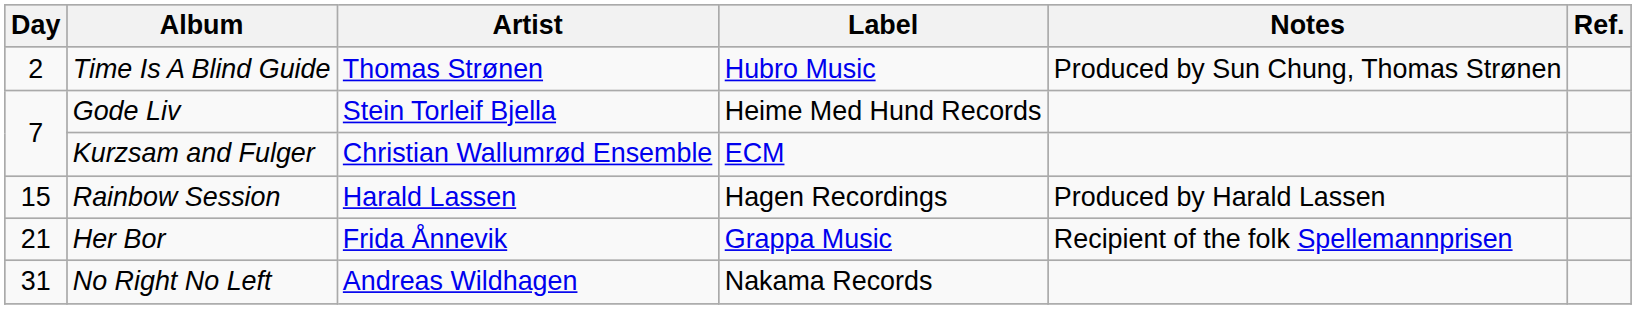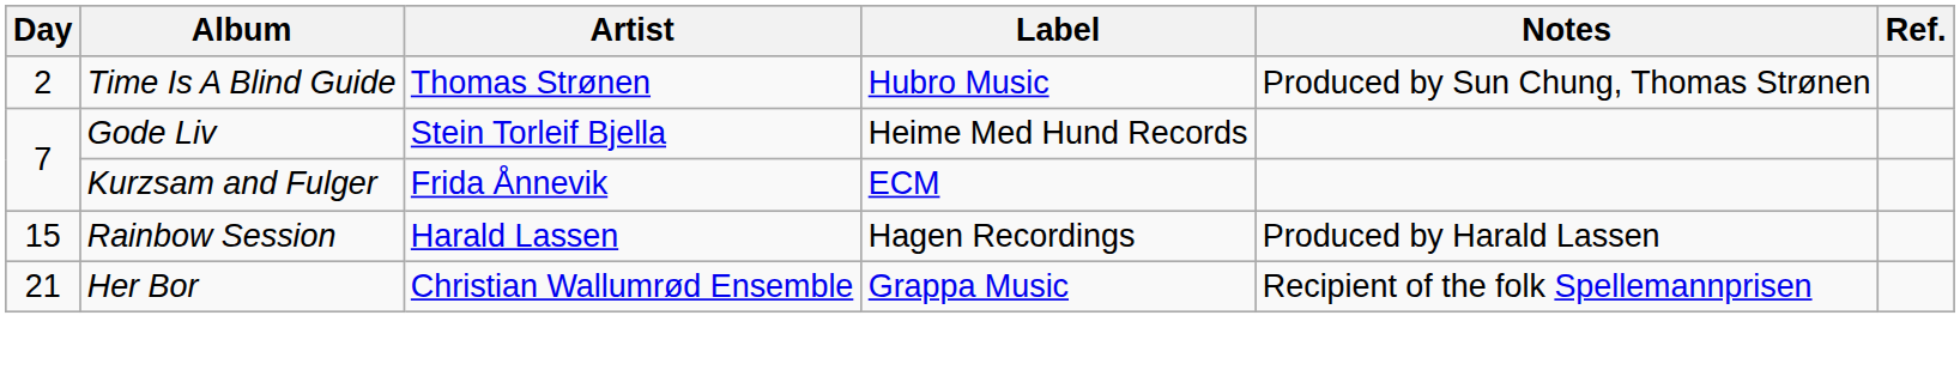Kurzsam and Fulger | Artist: Christian Wallumrød Ensemble -> Frida Ånnevik
Her Bor | Artist: Frida Ånnevik -> Christian Wallumrød Ensemble
- row: 31 | No Right No Left | Andreas Wildhagen | Nakama Records
